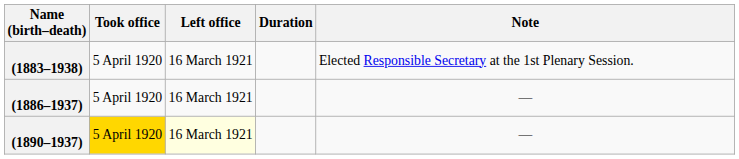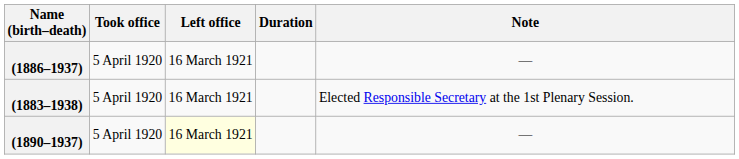rows swapped: (1883–1938) <-> (1886–1937)
(1890–1937) | Took office: gold background -> no background
